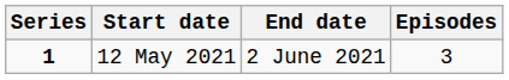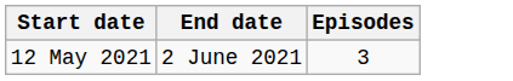- column: Series | 1
